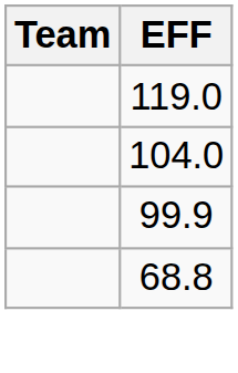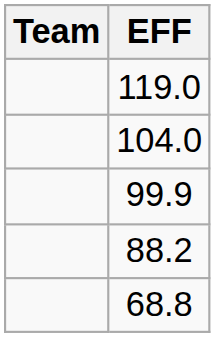+ row: 88.2
